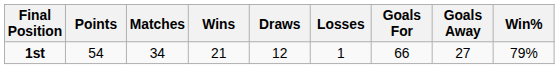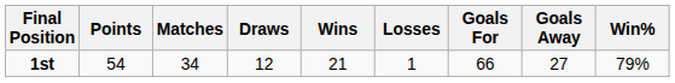columns swapped: Wins <-> Draws
